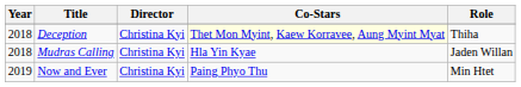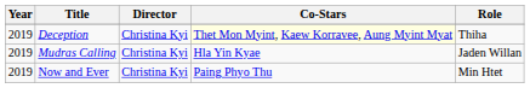Deception | Year: 2018 -> 2019
Mudras Calling | Year: 2018 -> 2019
